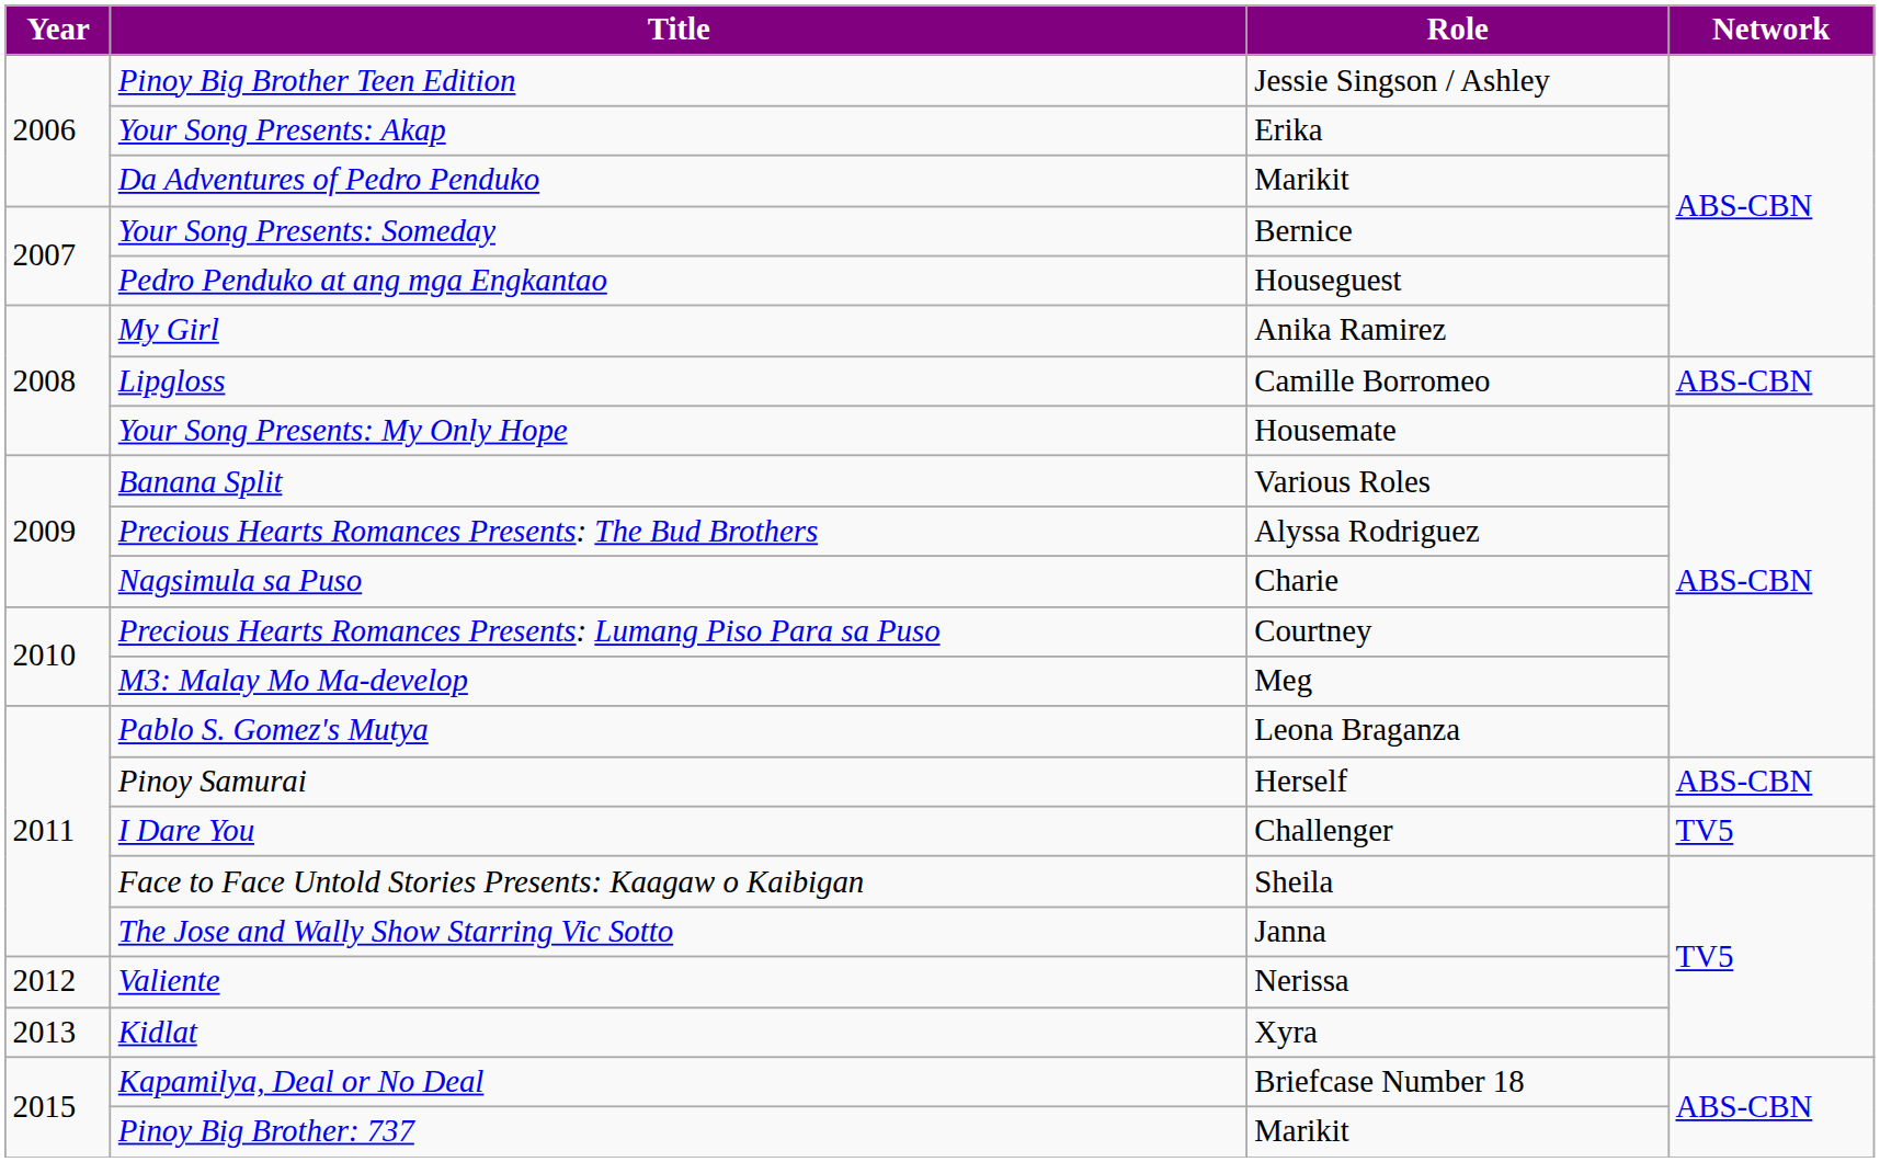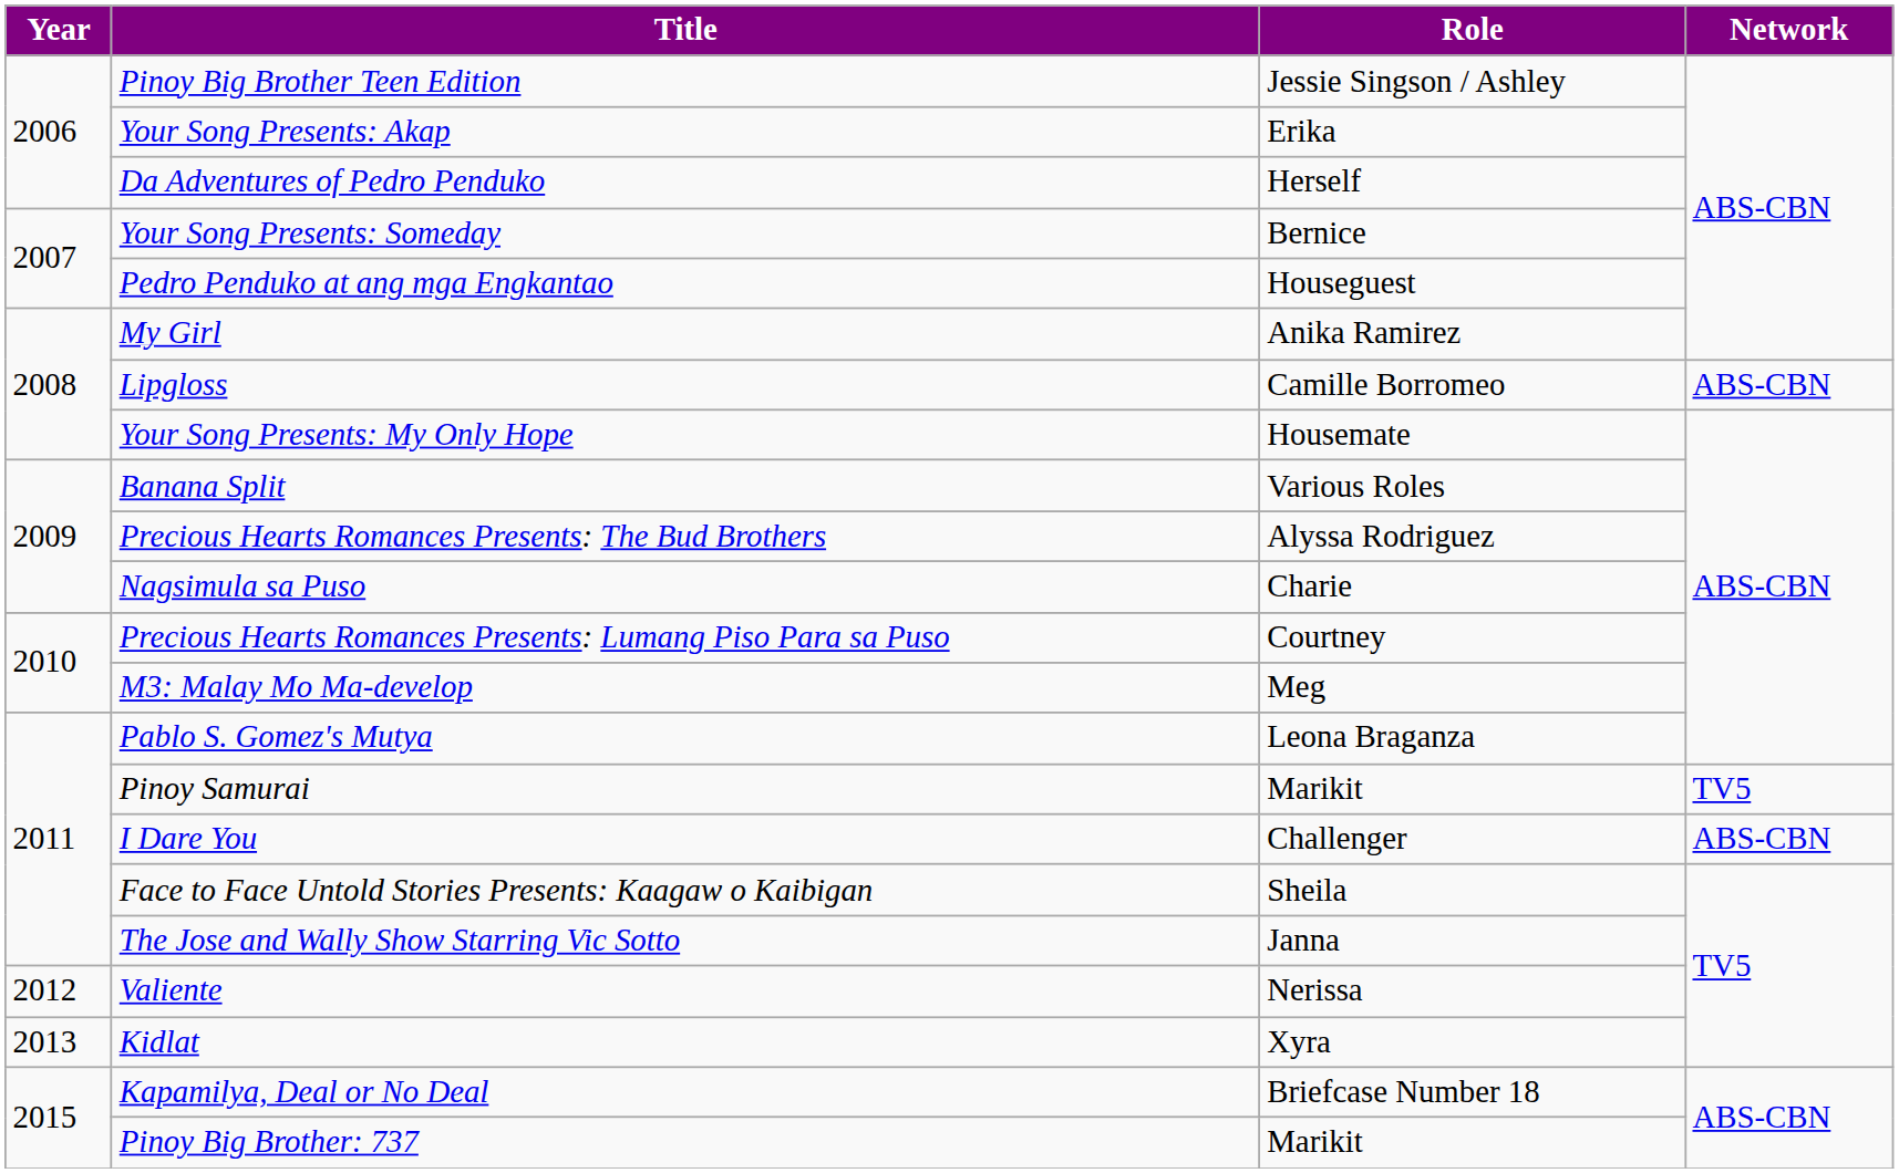Da Adventures of Pedro Penduko | Role: Marikit -> Herself
Pinoy Samurai | Role: Herself -> Marikit
Pinoy Samurai | Network: ABS-CBN -> TV5
I Dare You | Network: TV5 -> ABS-CBN
